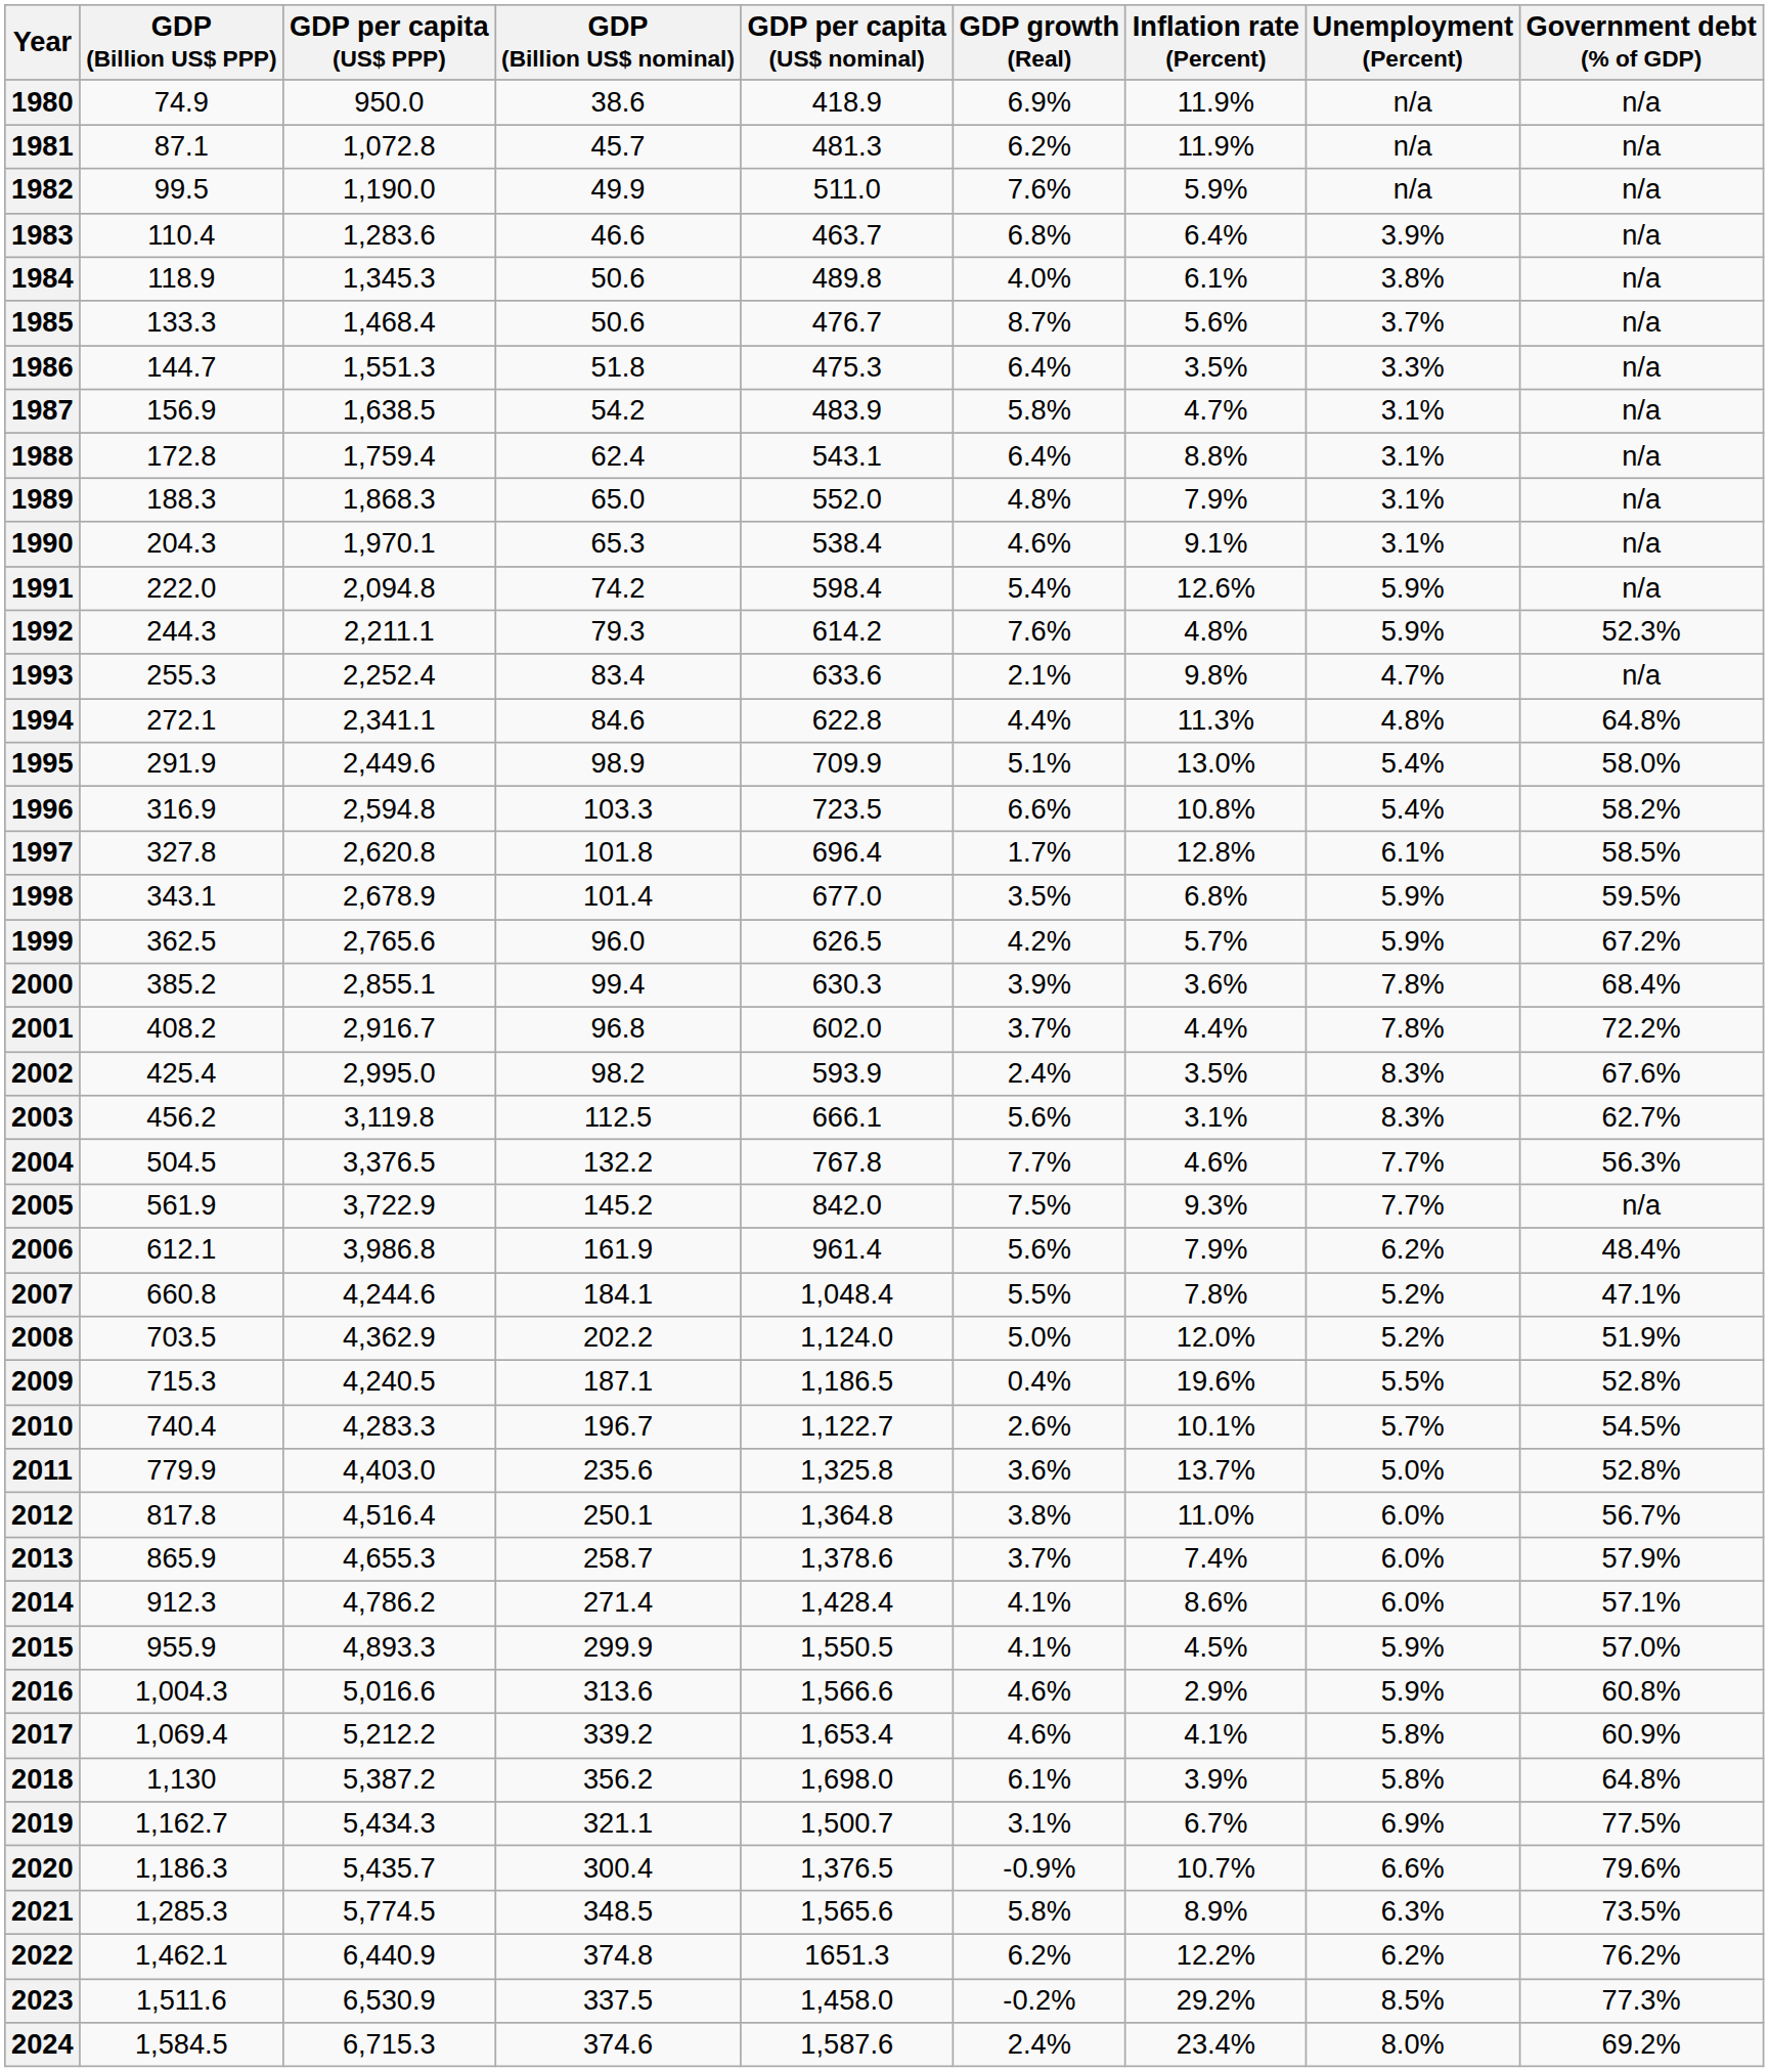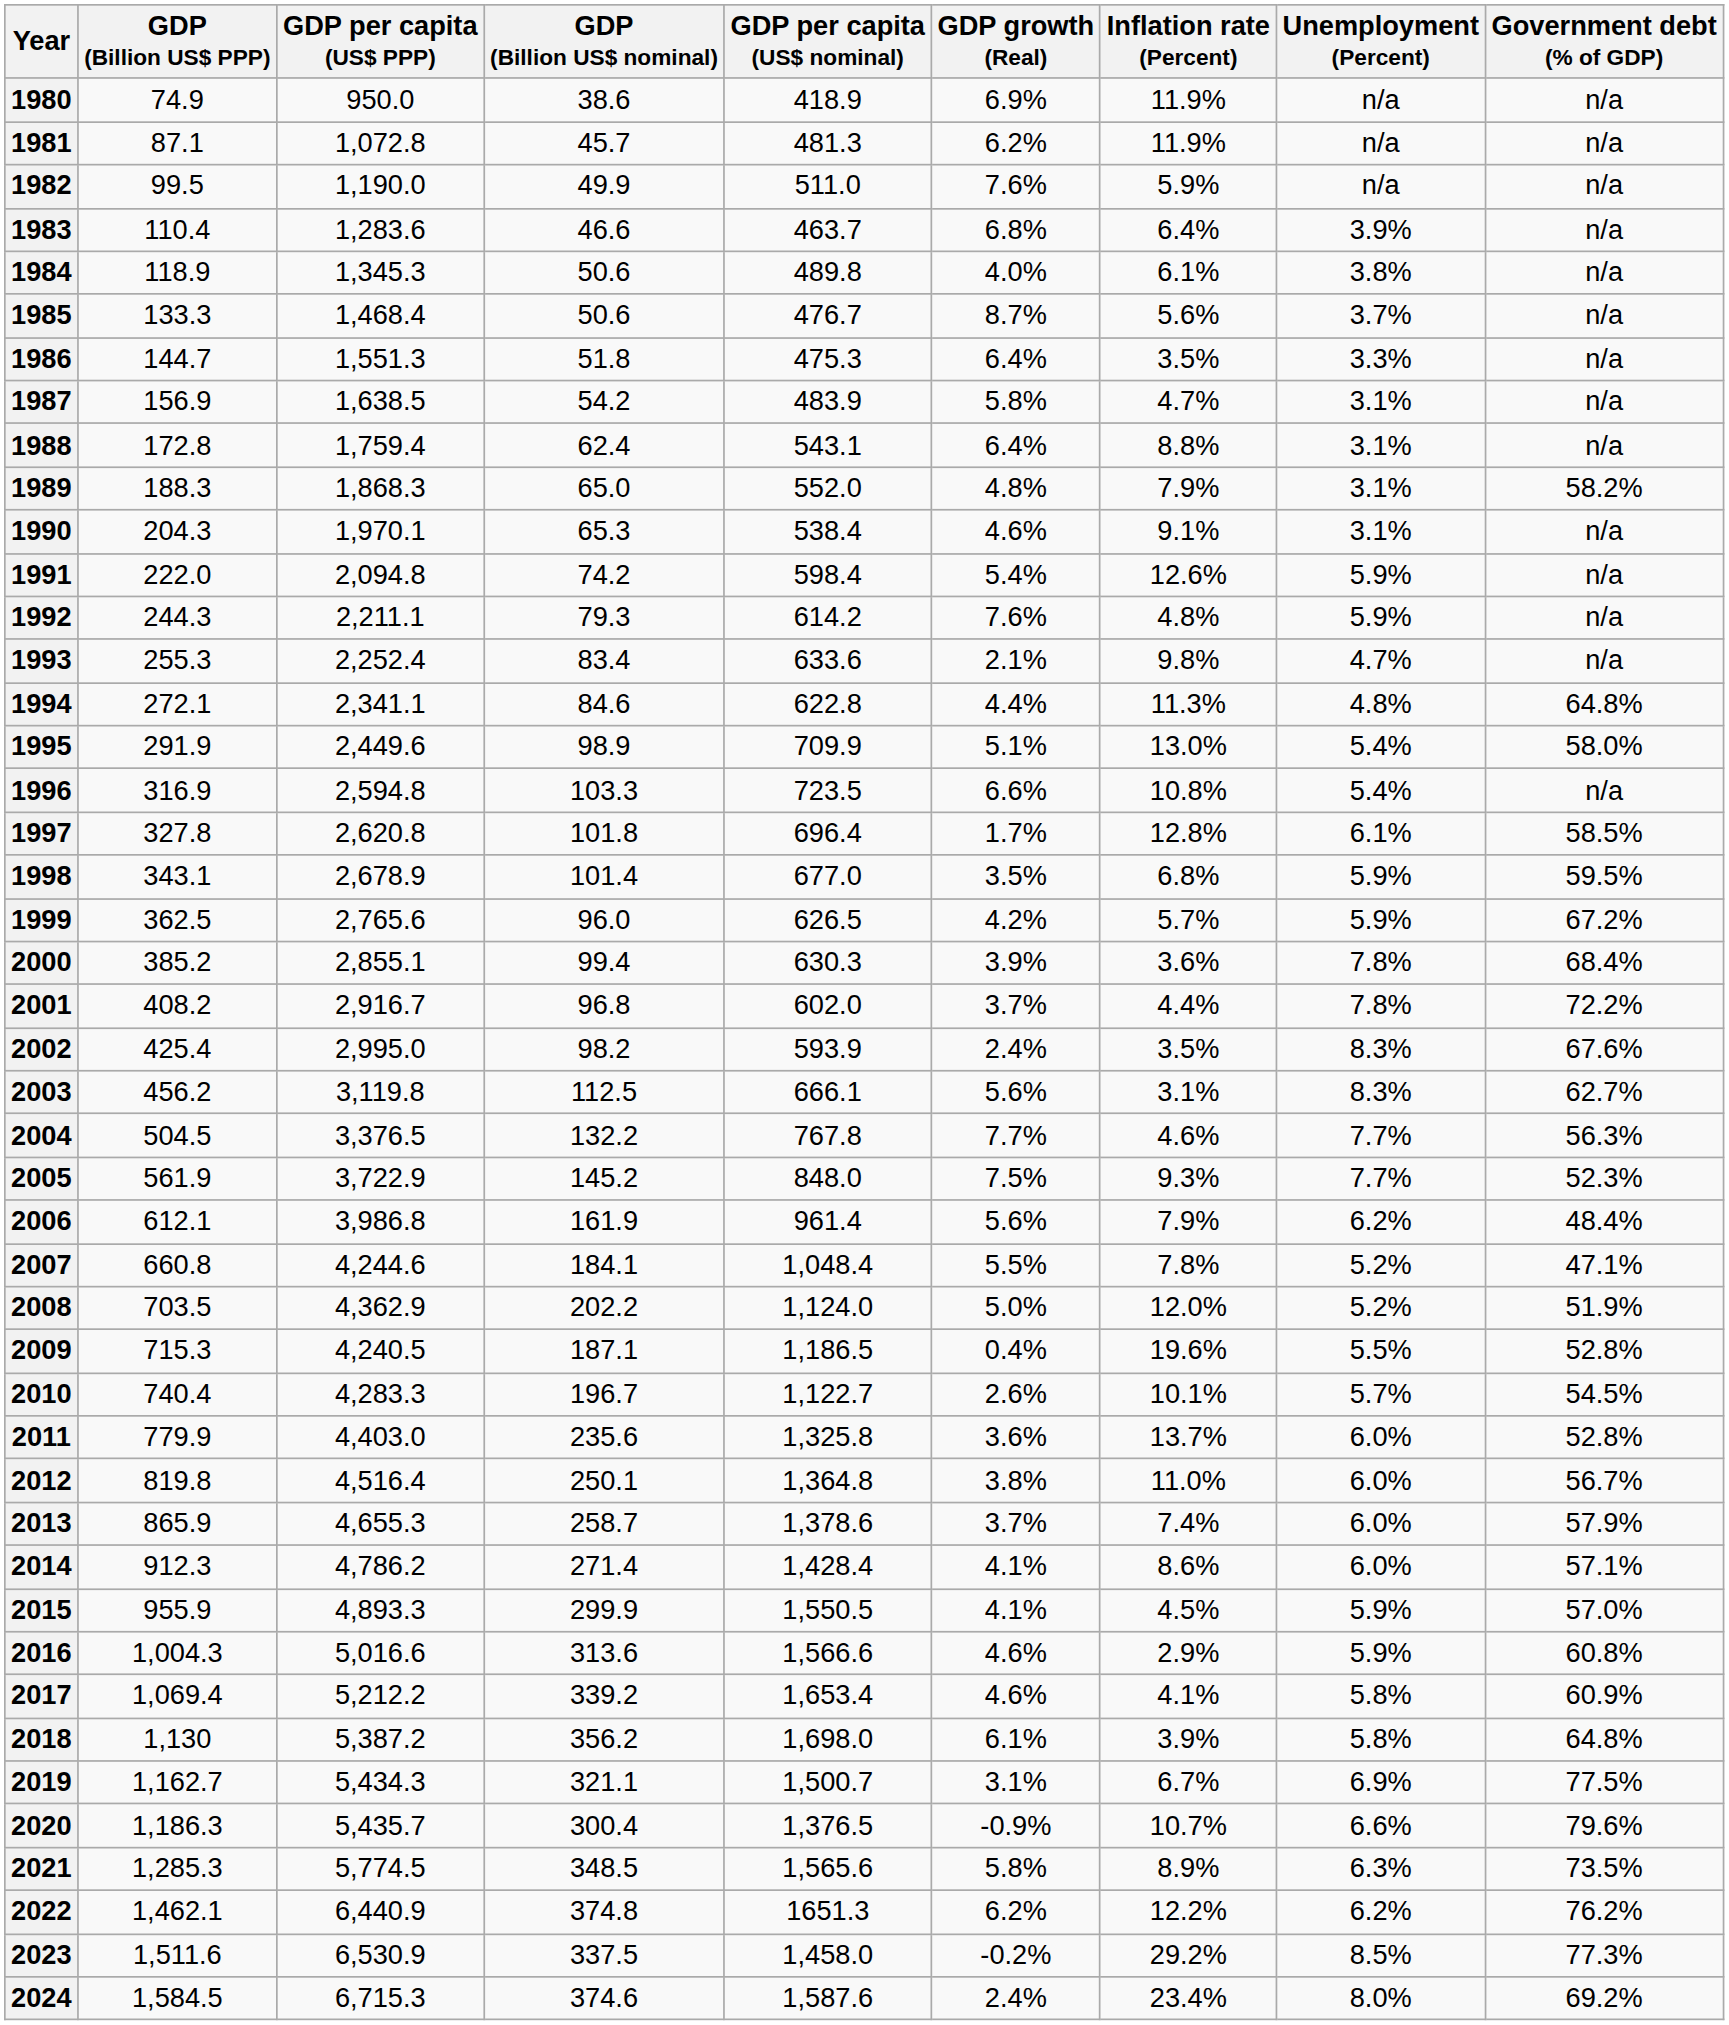1989 | Government debt (% of GDP): n/a -> 58.2%
1992 | Government debt (% of GDP): 52.3% -> n/a
1996 | Government debt (% of GDP): 58.2% -> n/a
2005 | GDP per capita (US$ nominal): 842.0 -> 848.0
2005 | Government debt (% of GDP): n/a -> 52.3%
2011 | Unemployment (Percent): 5.0% -> 6.0%
2012 | GDP (Billion US$ PPP): 817.8 -> 819.8
